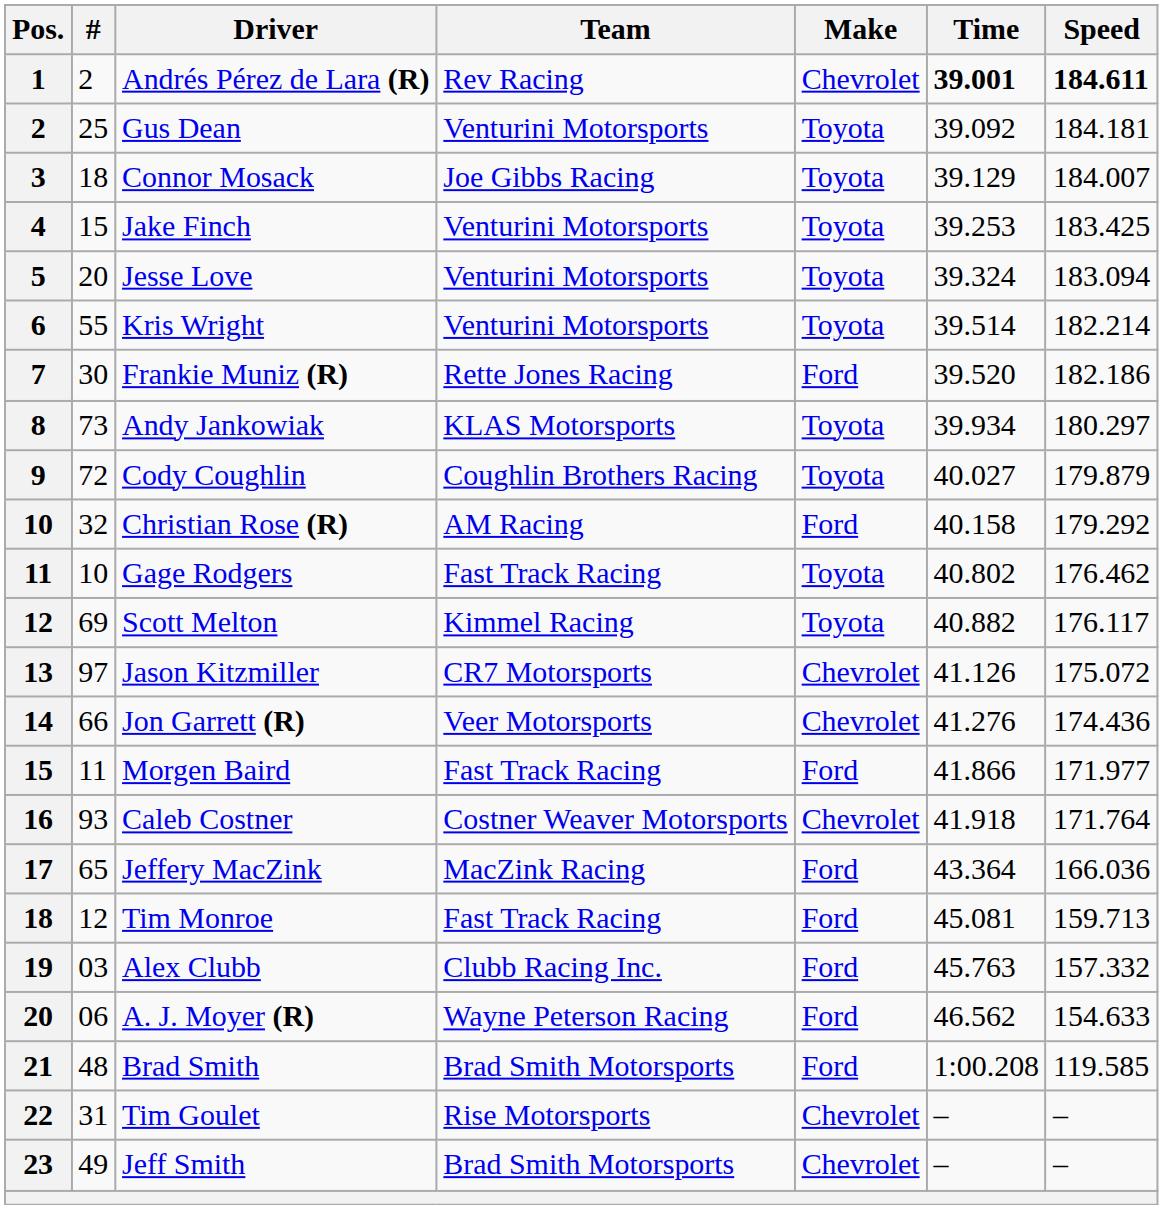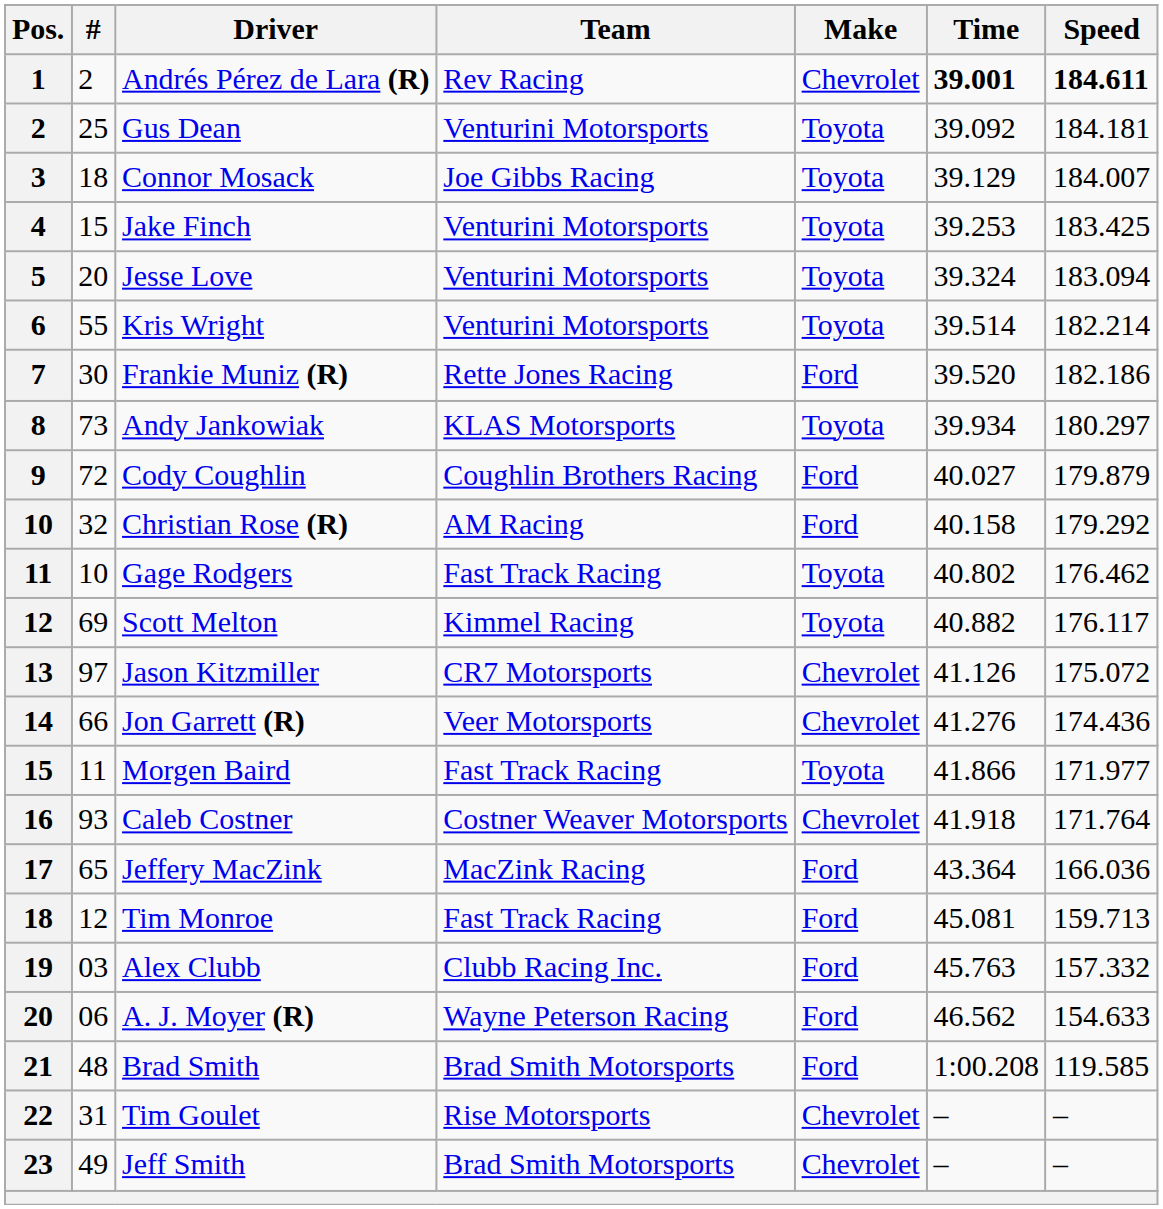Cody Coughlin | Make: Toyota -> Ford
Morgen Baird | Make: Ford -> Toyota
